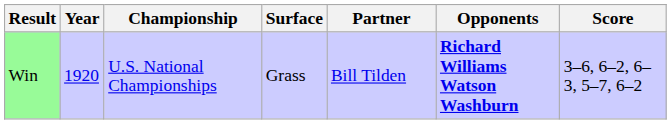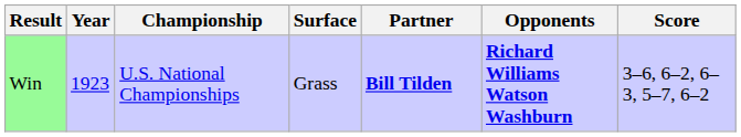Win | Year: 1920 -> 1923
Win | Partner: normal -> bold
